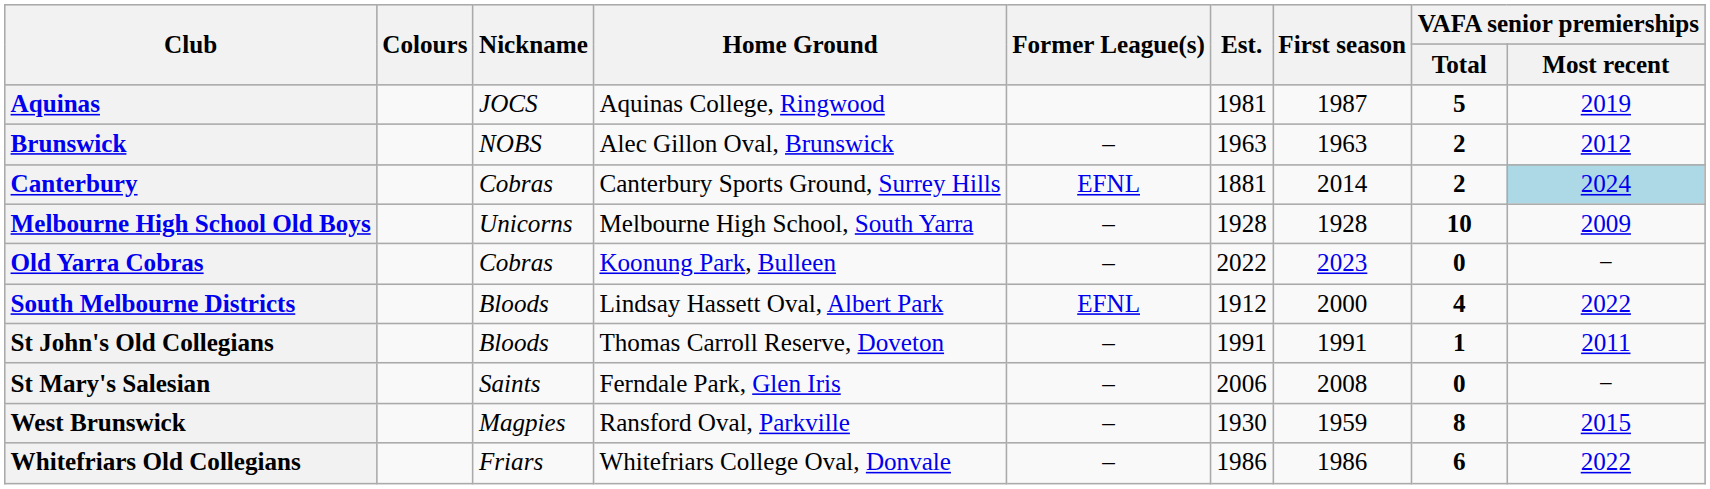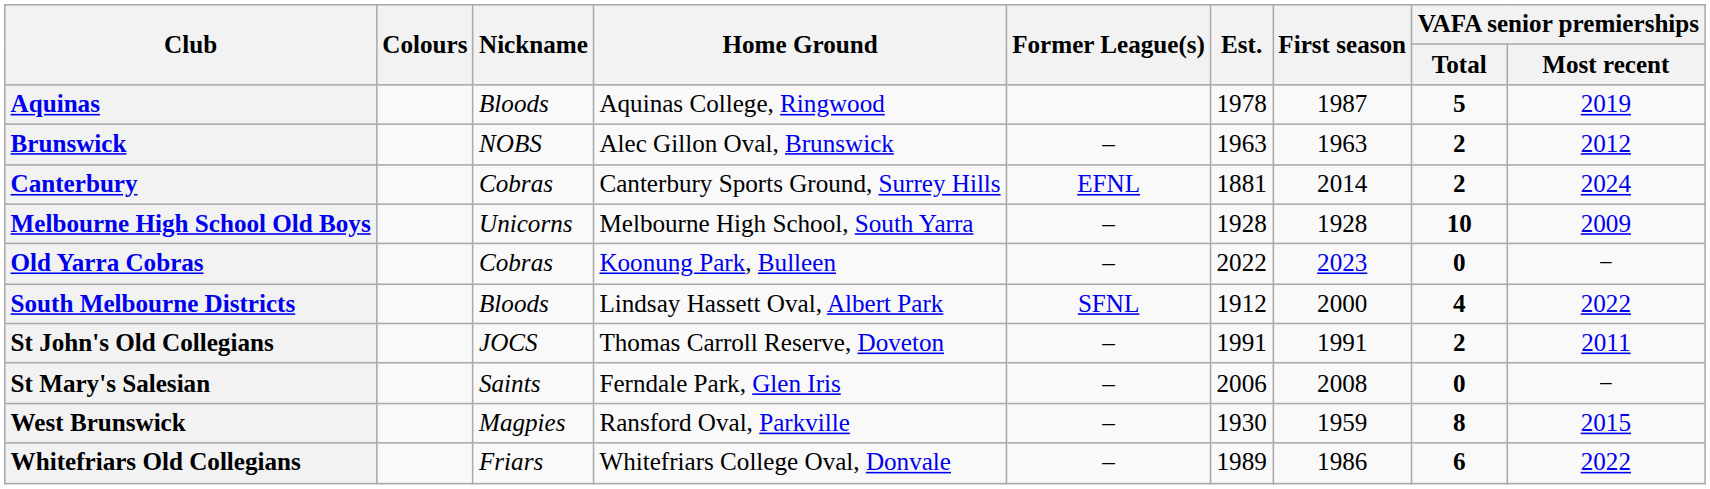Aquinas | Nickname: JOCS -> Bloods
Aquinas | Est.: 1981 -> 1978
Canterbury | VAFA senior premierships / Most recent: lightblue background -> no background
South Melbourne Districts | Former League(s): EFNL -> SFNL
St John's Old Collegians | Nickname: Bloods -> JOCS
St John's Old Collegians | VAFA senior premierships / Total: 1 -> 2
Whitefriars Old Collegians | Est.: 1986 -> 1989
